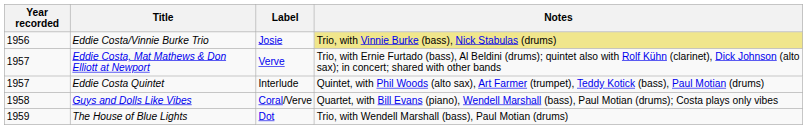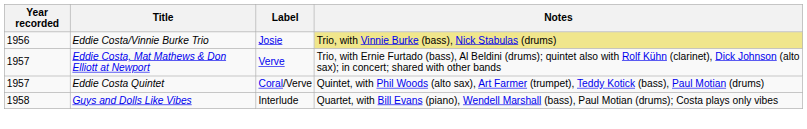Eddie Costa Quintet | Label: Interlude -> Coral/Verve
Guys and Dolls Like Vibes | Label: Coral/Verve -> Interlude
- row: 1959 | The House of Blue Lights | Dot | Trio, with Wendell Marshall (bass), Paul Motian (drums)
